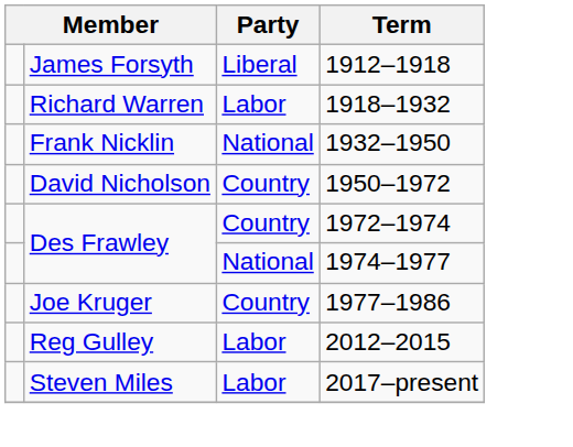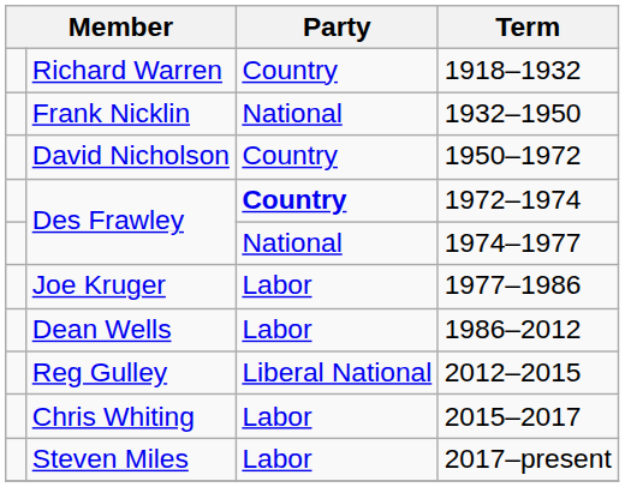- row: James Forsyth | Liberal | 1912–1918
Richard Warren | Party: Labor -> Country
Des Frawley / 1972–1974 | Party: normal -> bold
Joe Kruger | Party: Country -> Labor
+ row: Dean Wells | Labor | 1986–2012
Reg Gulley | Party: Labor -> Liberal National
+ row: Chris Whiting | Labor | 2015–2017
